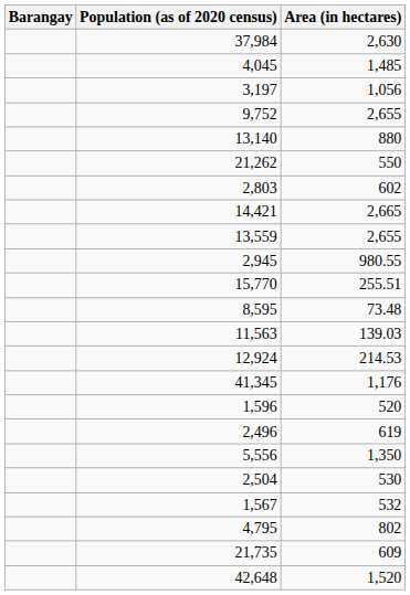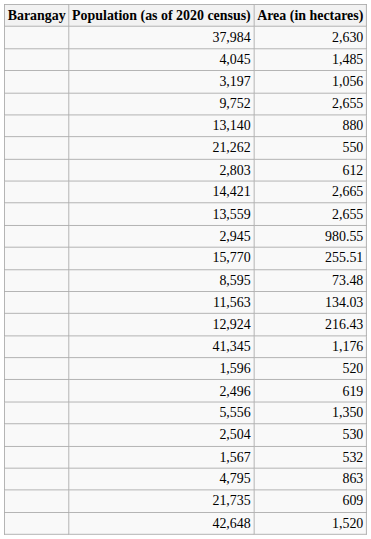2,803 | Area (in hectares): 602 -> 612
11,563 | Area (in hectares): 139.03 -> 134.03
12,924 | Area (in hectares): 214.53 -> 216.43
4,795 | Area (in hectares): 802 -> 863
